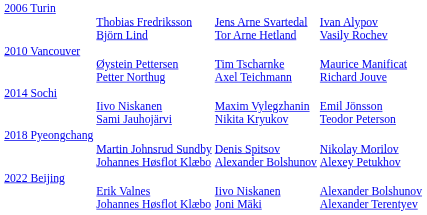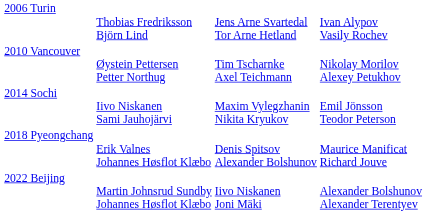2010 Vancouver | column 4: Maurice Manificat Richard Jouve -> Nikolay Morilov Alexey Petukhov
2018 Pyeongchang | column 2: Martin Johnsrud Sundby Johannes Høsflot Klæbo -> Erik Valnes Johannes Høsflot Klæbo
2018 Pyeongchang | column 4: Nikolay Morilov Alexey Petukhov -> Maurice Manificat Richard Jouve
2022 Beijing | column 2: Erik Valnes Johannes Høsflot Klæbo -> Martin Johnsrud Sundby Johannes Høsflot Klæbo
